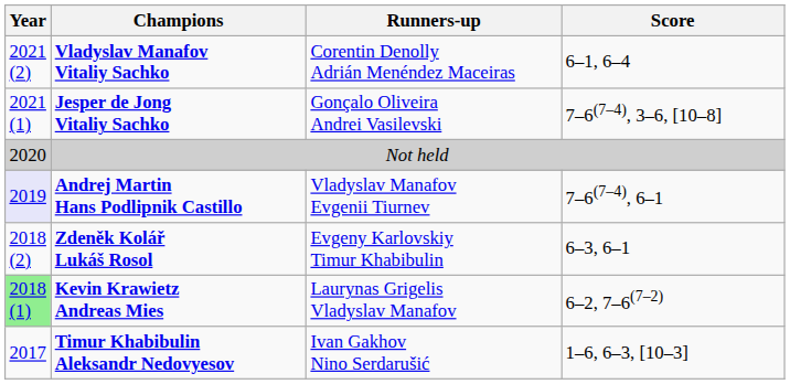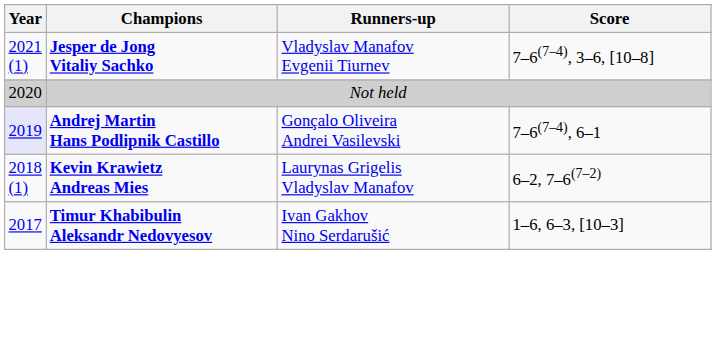- row: 2021 (2) | Vladyslav Manafov Vitaliy Sachko | Corentin Denolly Adrián Menéndez Maceiras | 6–1, 6–4
Jesper de Jong Vitaliy Sachko | Runners-up: Gonçalo Oliveira Andrei Vasilevski -> Vladyslav Manafov Evgenii Tiurnev
Andrej Martin Hans Podlipnik Castillo | Runners-up: Vladyslav Manafov Evgenii Tiurnev -> Gonçalo Oliveira Andrei Vasilevski
- row: 2018 (2) | Zdeněk Kolář Lukáš Rosol | Evgeny Karlovskiy Timur Khabibulin | 6–3, 6–1
Kevin Krawietz Andreas Mies | Year: lightgreen background -> no background
